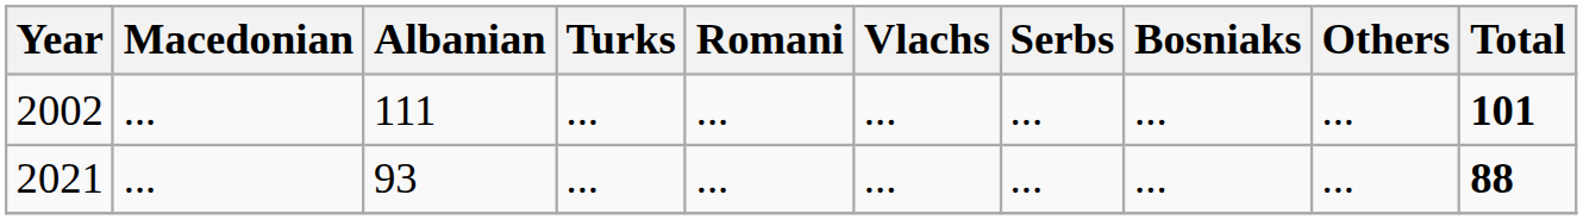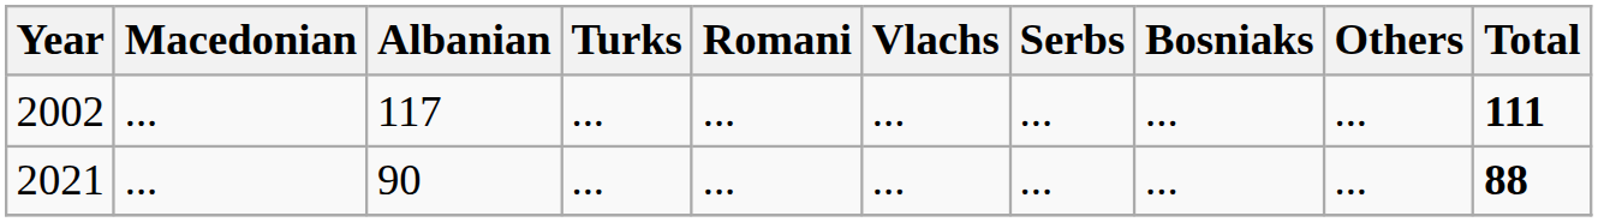2002 | Albanian: 111 -> 117
2002 | Total: 101 -> 111
2021 | Albanian: 93 -> 90
